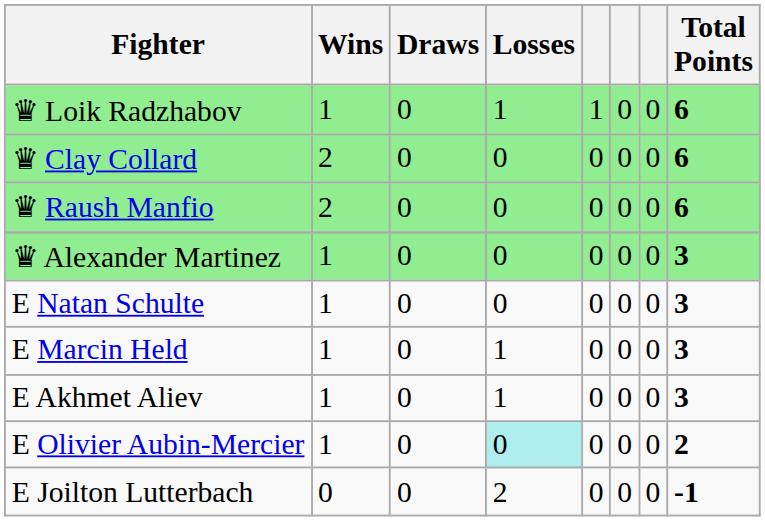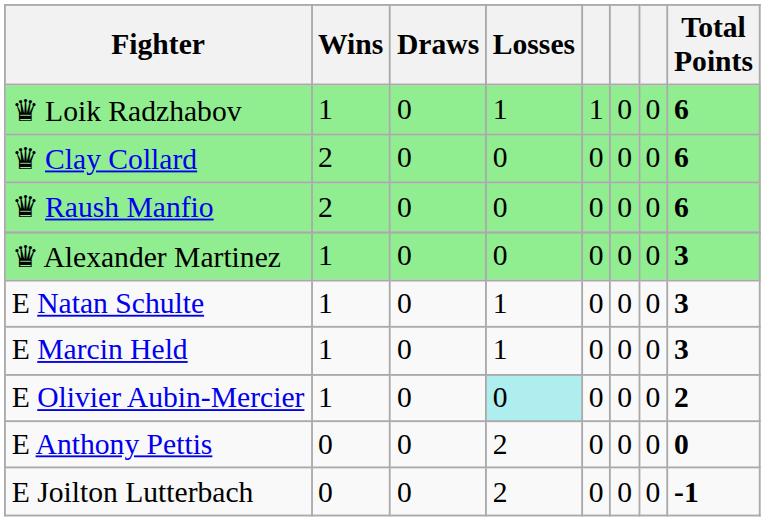E Natan Schulte | Losses: 0 -> 1
- row: E Akhmet Aliev | 1 | 0 | 1 | 0 | 0 | 0 | 3
+ row: E Anthony Pettis | 0 | 0 | 2 | 0 | 0 | 0 | 0
